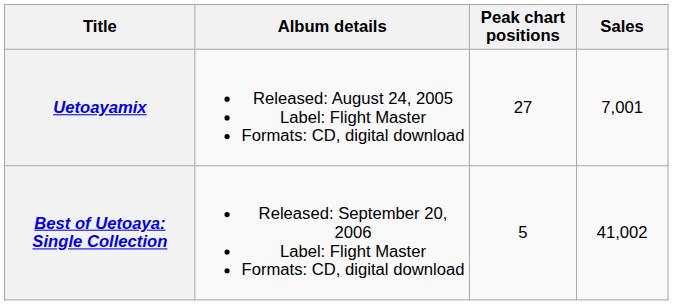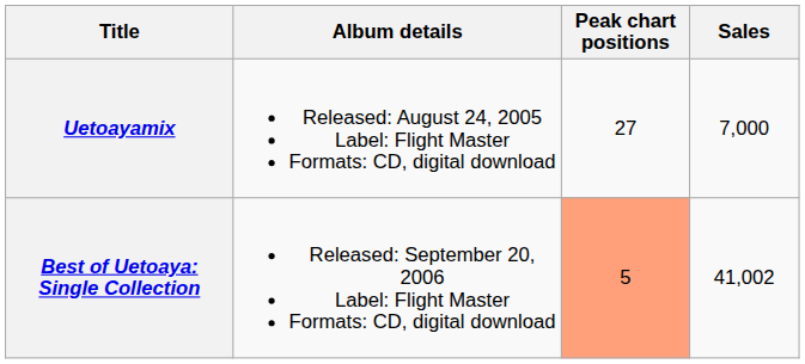Uetoayamix | Sales: 7,001 -> 7,000
Best of Uetoaya: Single Collection | Peak chart positions: no background -> lightsalmon background
